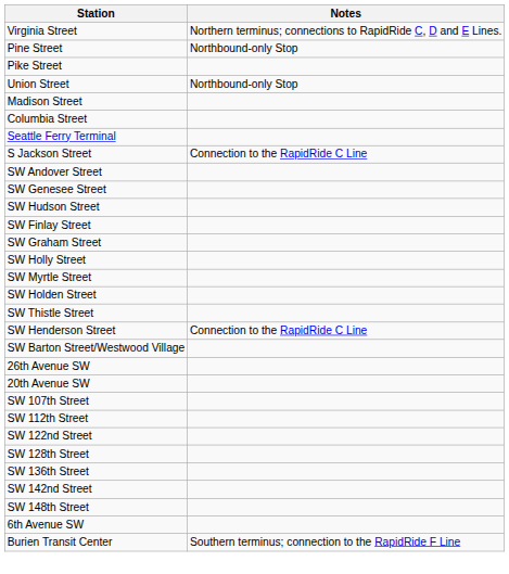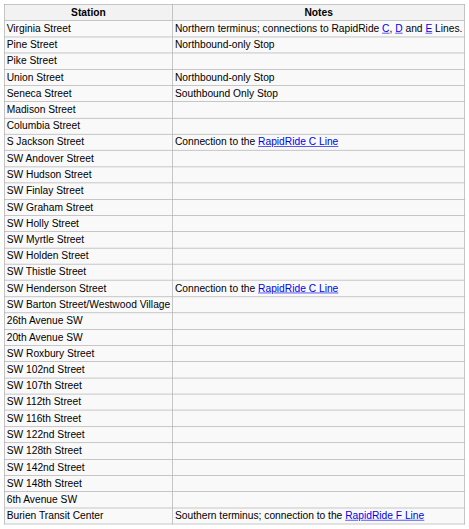+ row: Seneca Street | Southbound Only Stop
- row: Seattle Ferry Terminal
- row: SW Genesee Street
+ row: SW Roxbury Street
+ row: SW 102nd Street
+ row: SW 116th Street
- row: SW 136th Street
